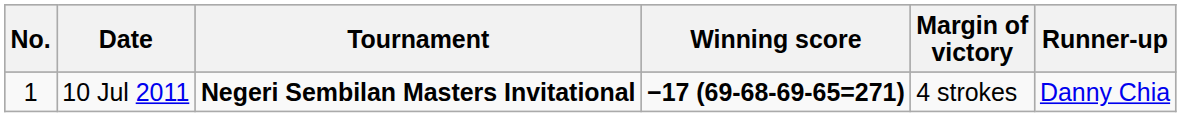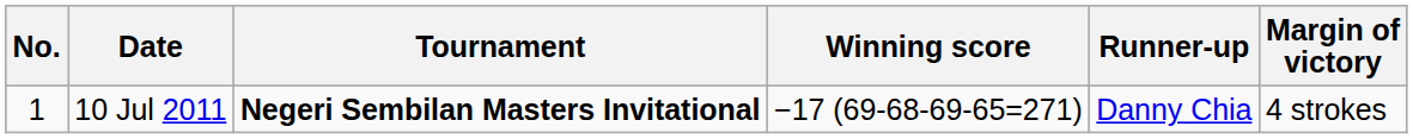columns swapped: Margin of victory <-> Runner-up
10 Jul 2011 | Winning score: bold -> normal
